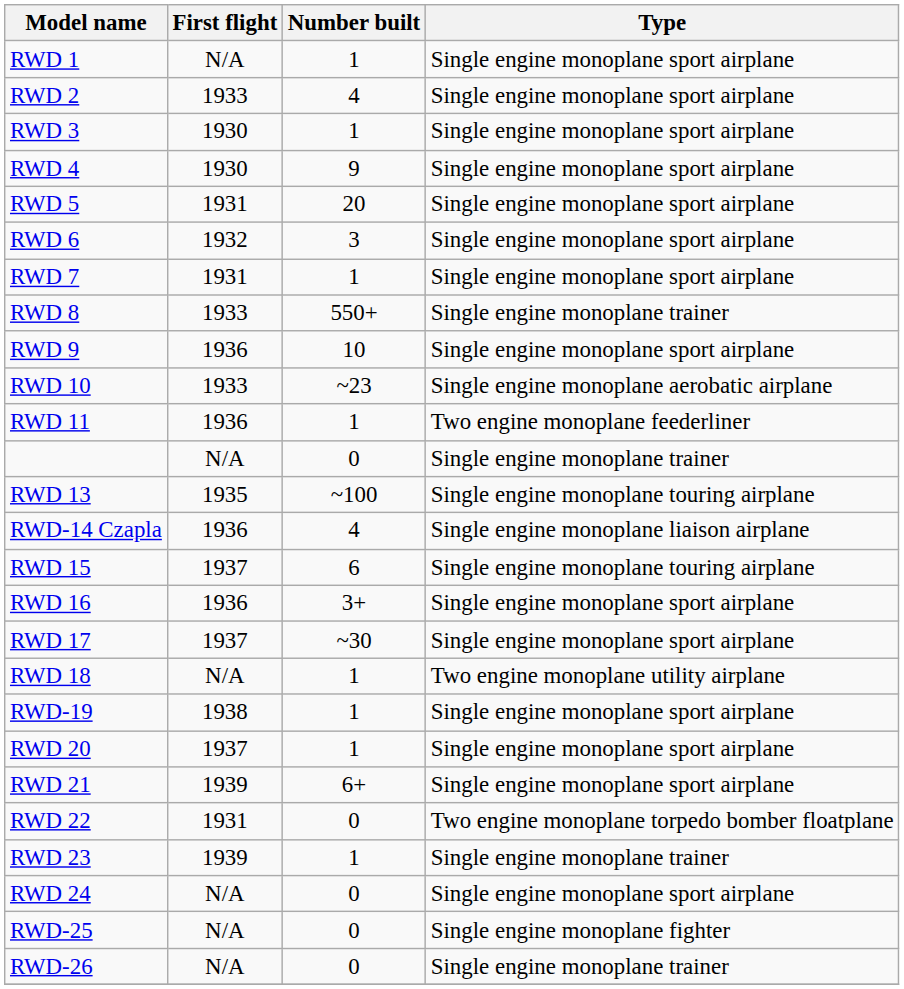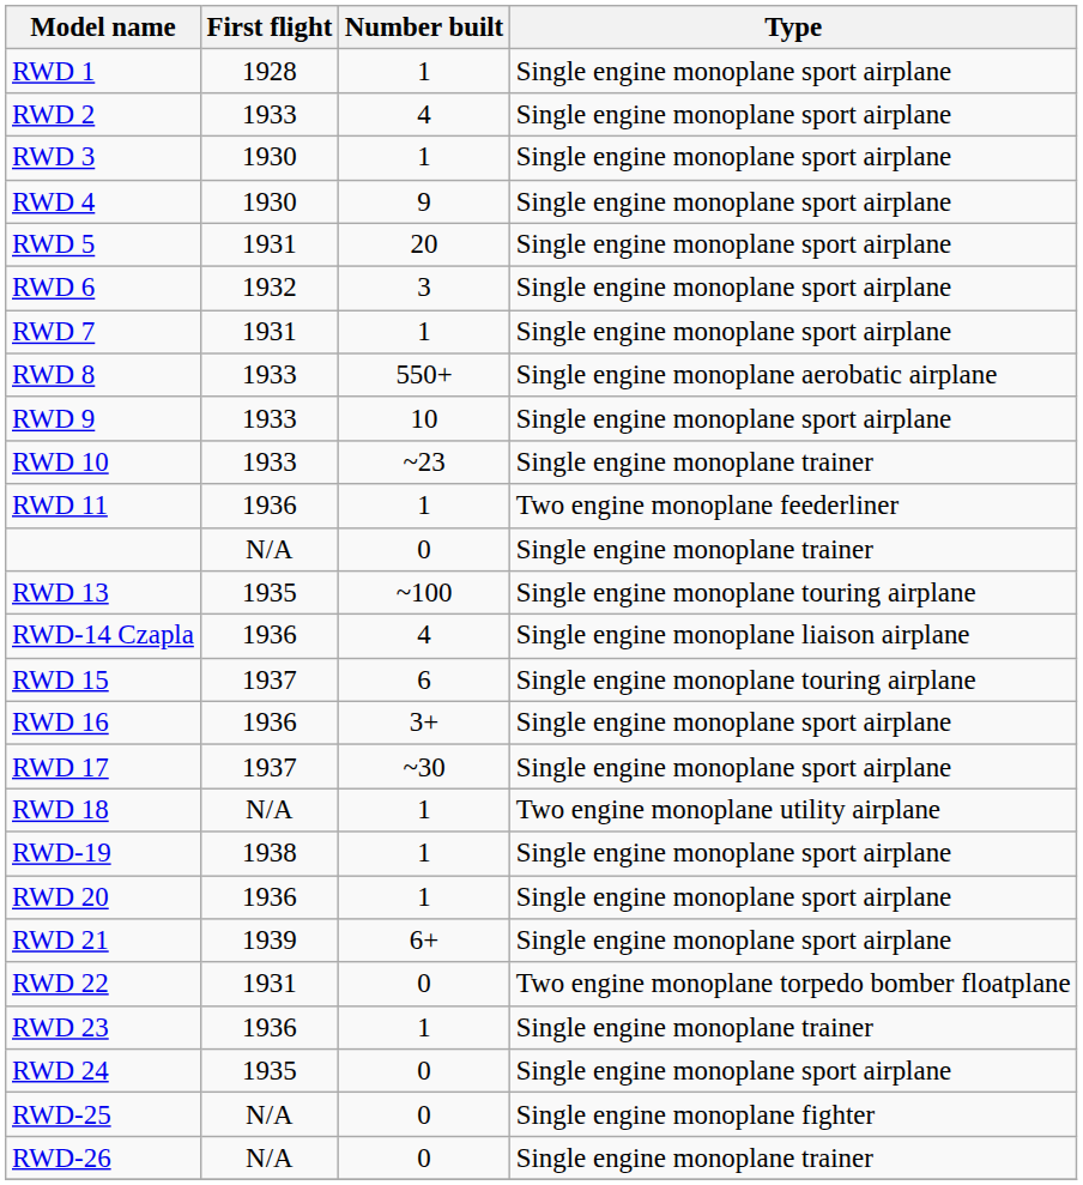RWD 1 | First flight: N/A -> 1928
RWD 8 | Type: Single engine monoplane trainer -> Single engine monoplane aerobatic airplane
RWD 9 | First flight: 1936 -> 1933
RWD 10 | Type: Single engine monoplane aerobatic airplane -> Single engine monoplane trainer
RWD 20 | First flight: 1937 -> 1936
RWD 23 | First flight: 1939 -> 1936
RWD 24 | First flight: N/A -> 1935
